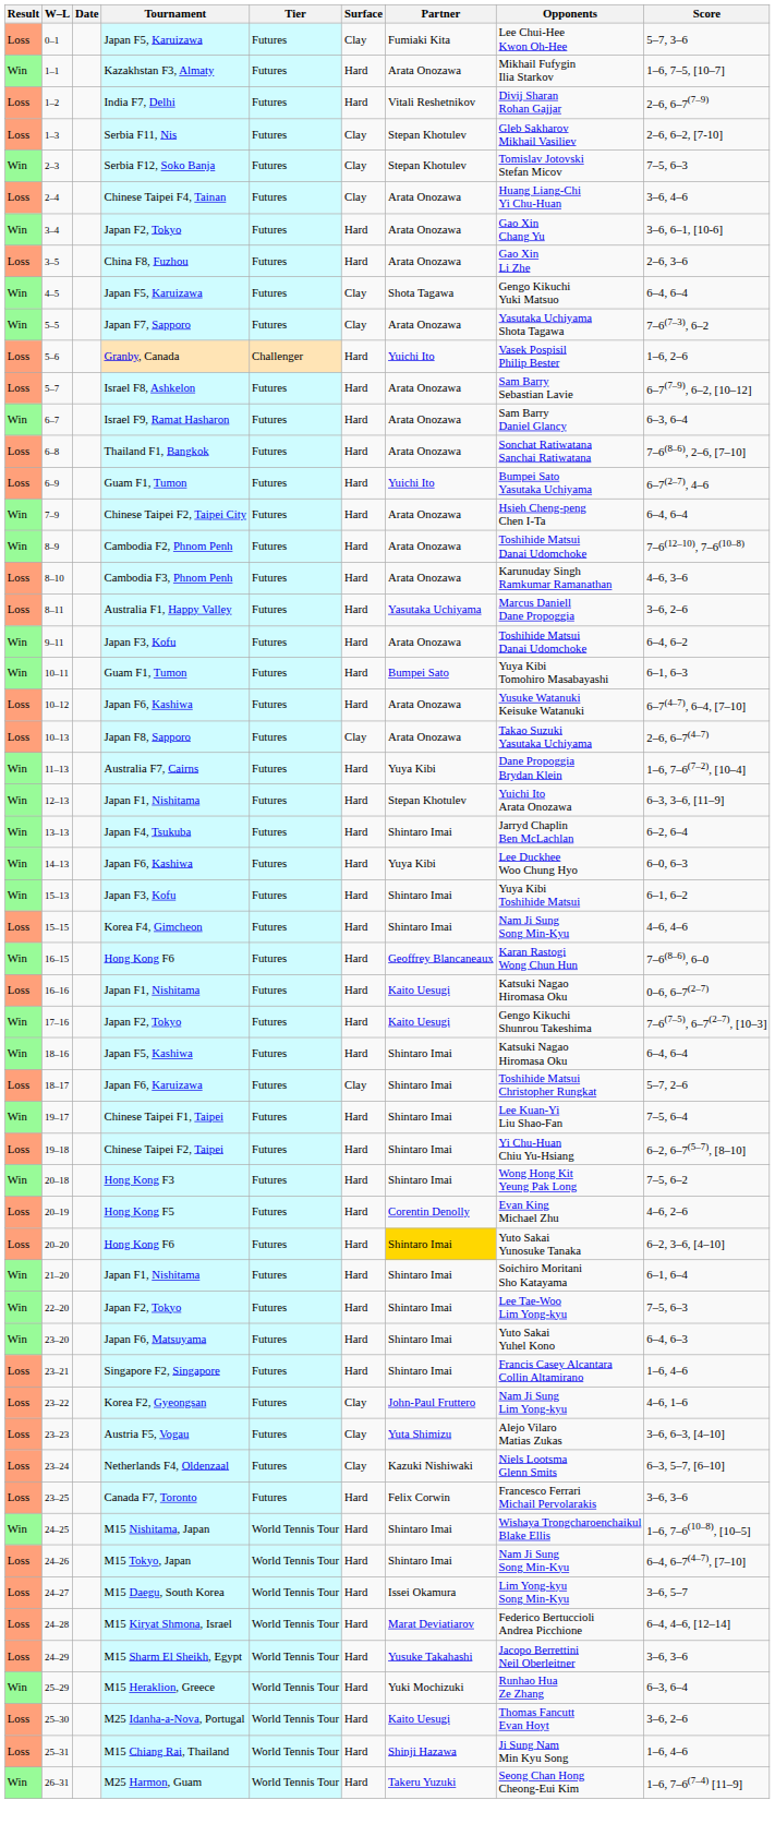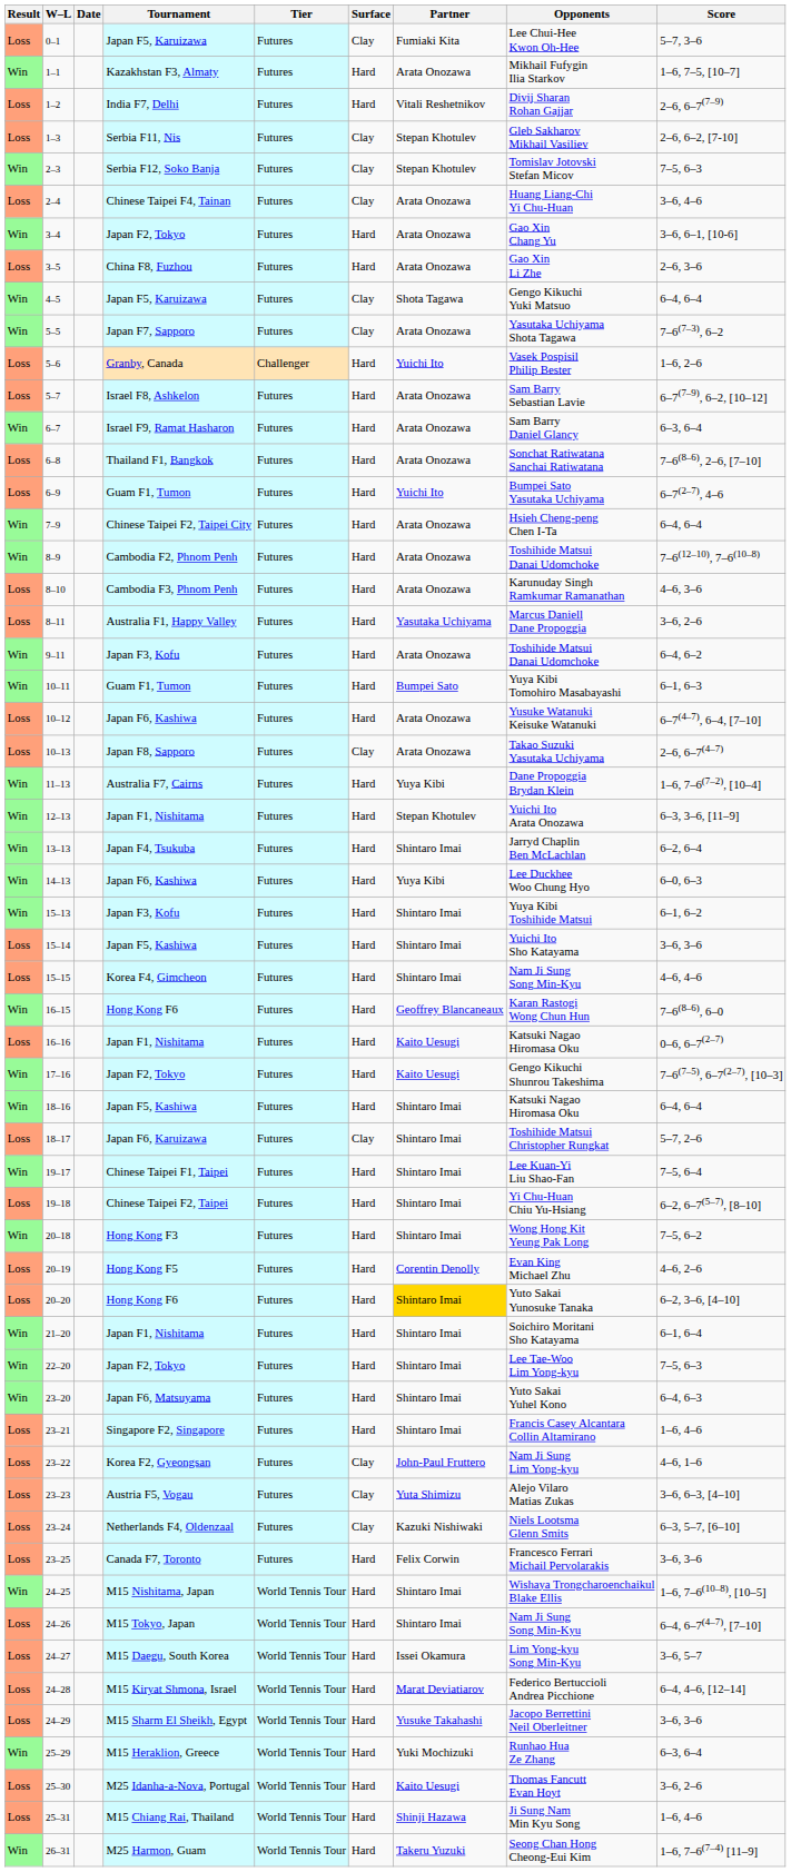+ row: Loss | 15–14 | Japan F5, Kashiwa | Futures | Hard | Shintaro Imai | Yuichi Ito Sho Katayama | 3–6, 3–6
